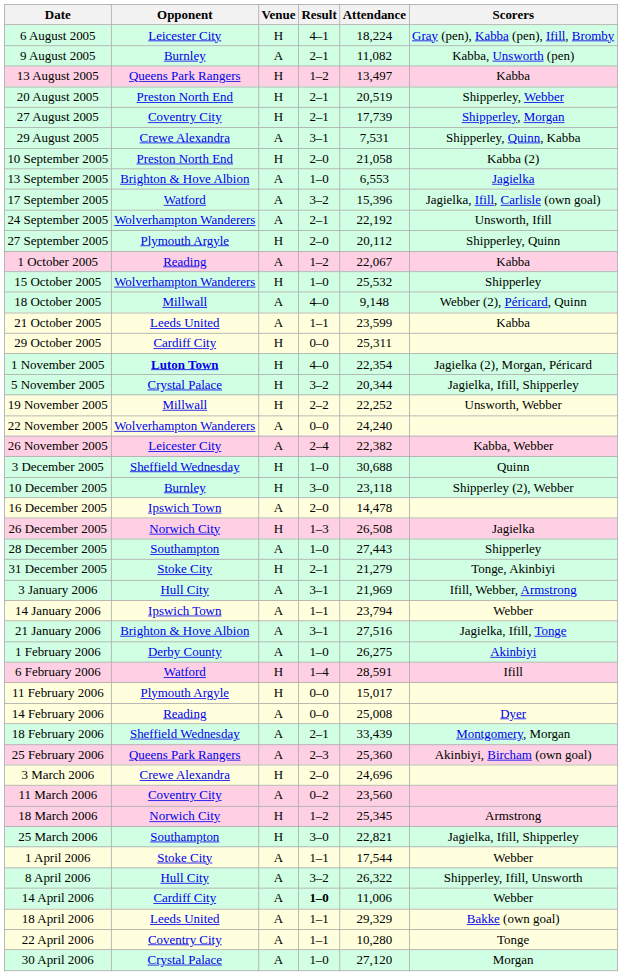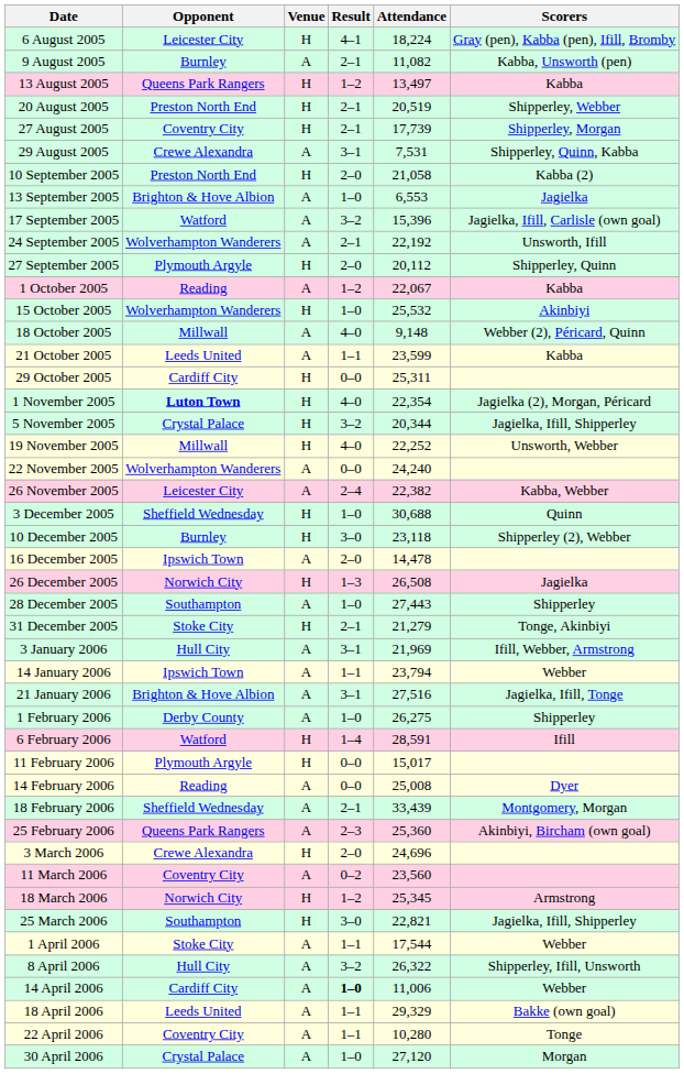15 October 2005 | Scorers: Shipperley -> Akinbiyi
19 November 2005 | Result: 2–2 -> 4–0
1 February 2006 | Scorers: Akinbiyi -> Shipperley
